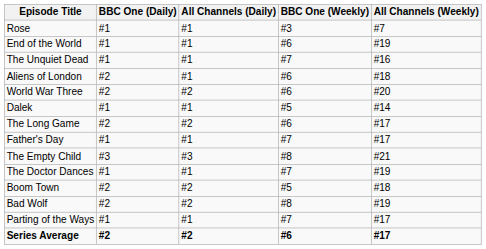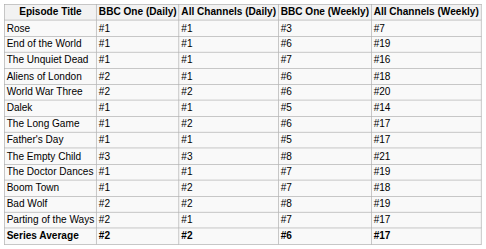The Long Game | BBC One (Daily): #2 -> #1
Father's Day | BBC One (Weekly): #7 -> #5
Boom Town | BBC One (Daily): #2 -> #1
Boom Town | BBC One (Weekly): #5 -> #7
Parting of the Ways | BBC One (Daily): #1 -> #2
